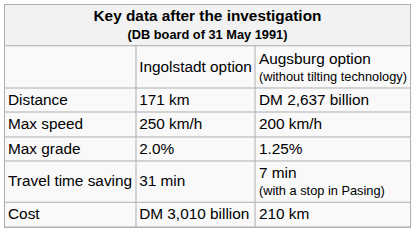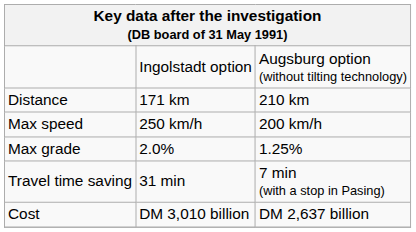Distance | column 3: DM 2,637 billion -> 210 km
Cost | column 3: 210 km -> DM 2,637 billion
